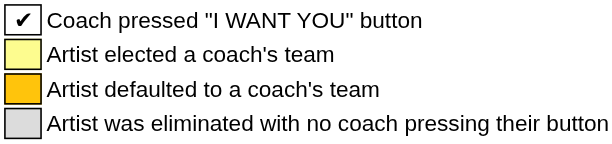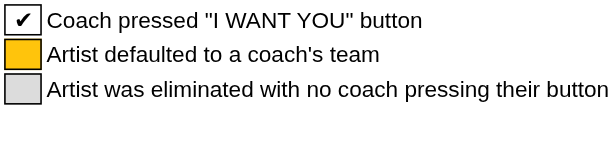- row: Artist elected a coach's team
